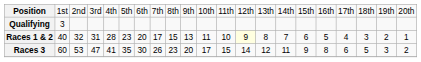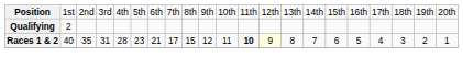Qualifying | column 2: 3 -> 2
Races 1 & 2 | column 3: 32 -> 35
Races 1 & 2 | column 7: 20 -> 21
Races 1 & 2 | column 10: 13 -> 12
Races 1 & 2 | column 12: normal -> bold
- row: Races 3 | 60 | 53 | 47 | 41 | 35 | 30 | 26 | 23 | 20 | 17 | 15 | 14 | 12 | 11 | 9 | 8 | 6 | 5 | 3 | 2
